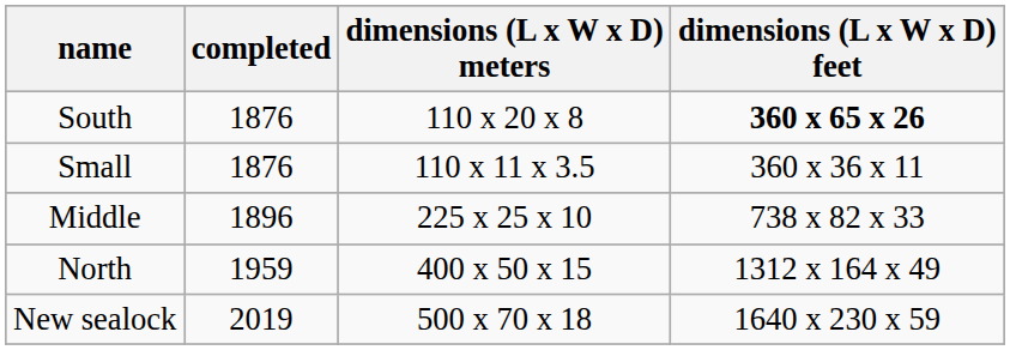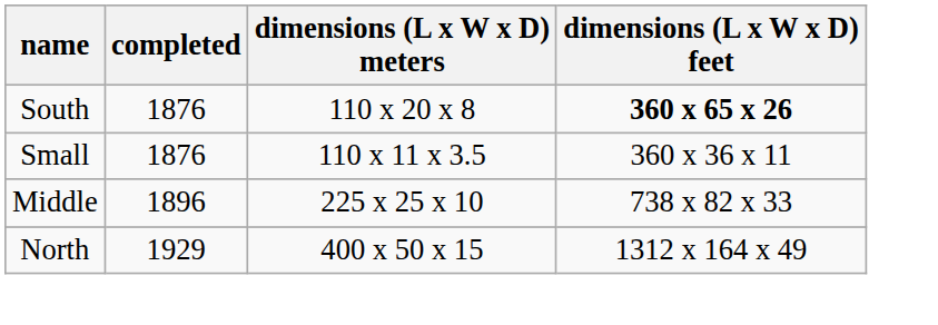North | completed: 1959 -> 1929
- row: New sealock | 2019 | 500 x 70 x 18 | 1640 x 230 x 59
